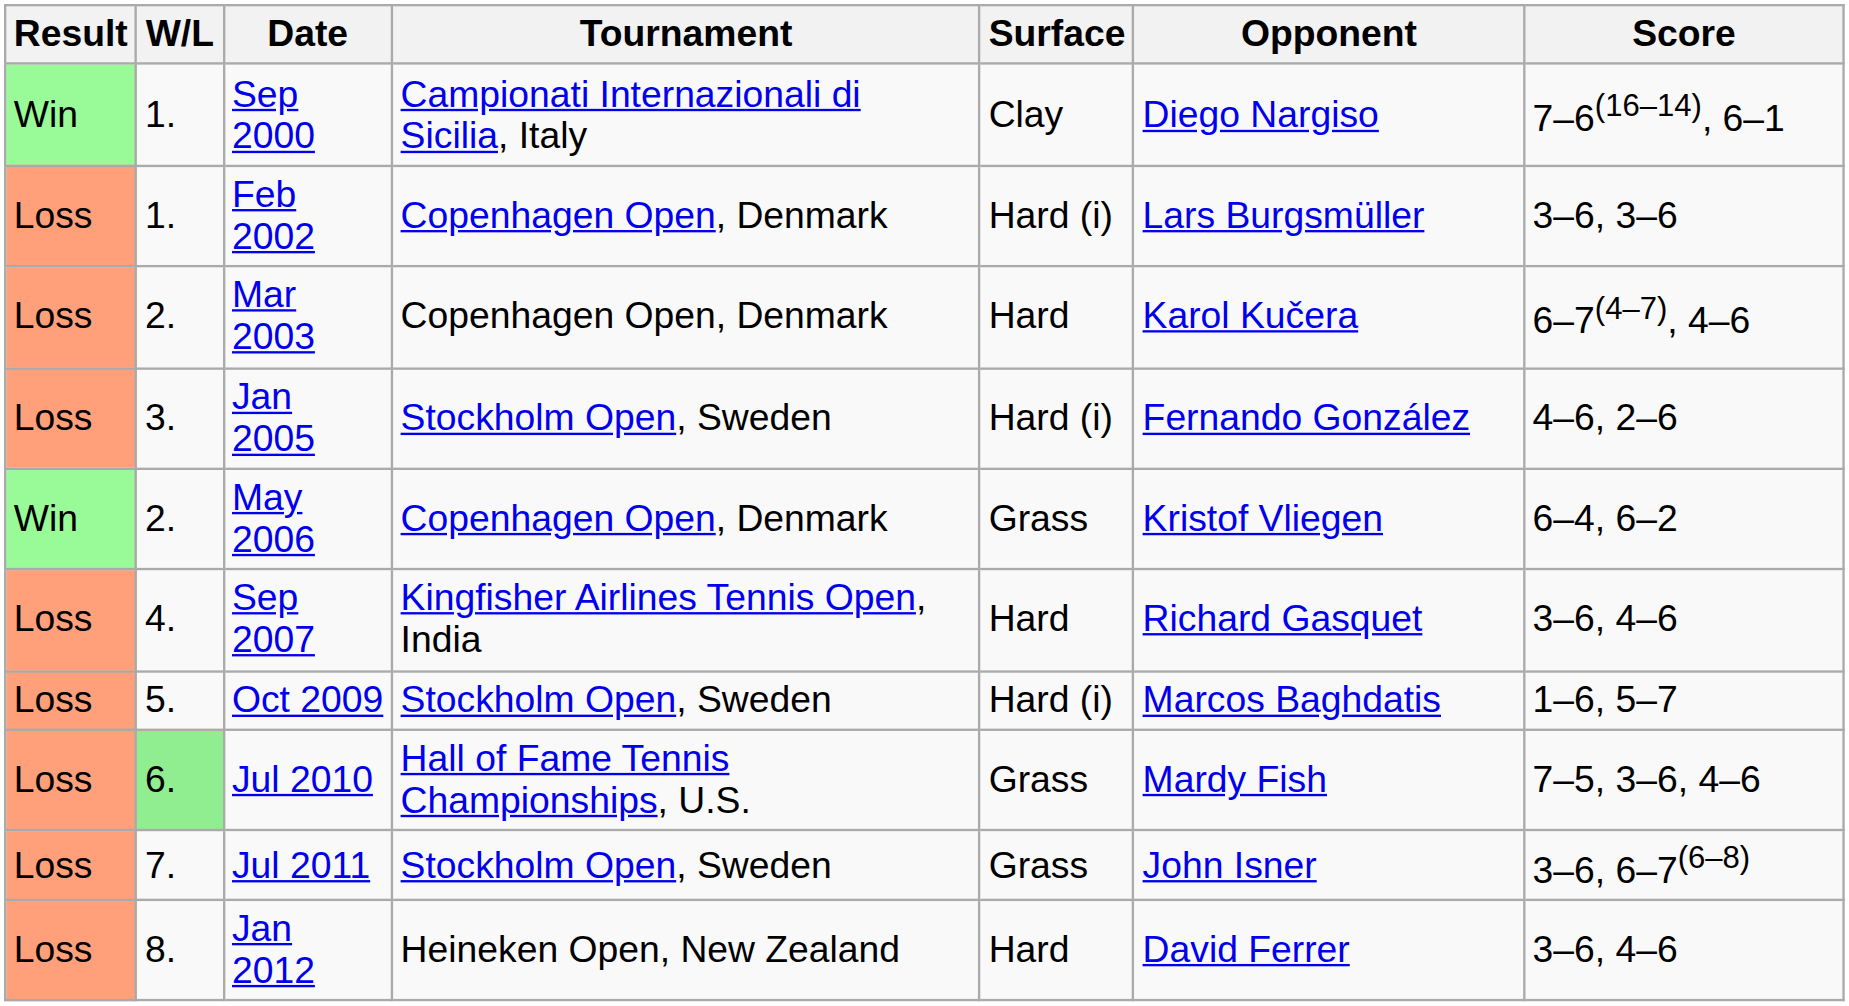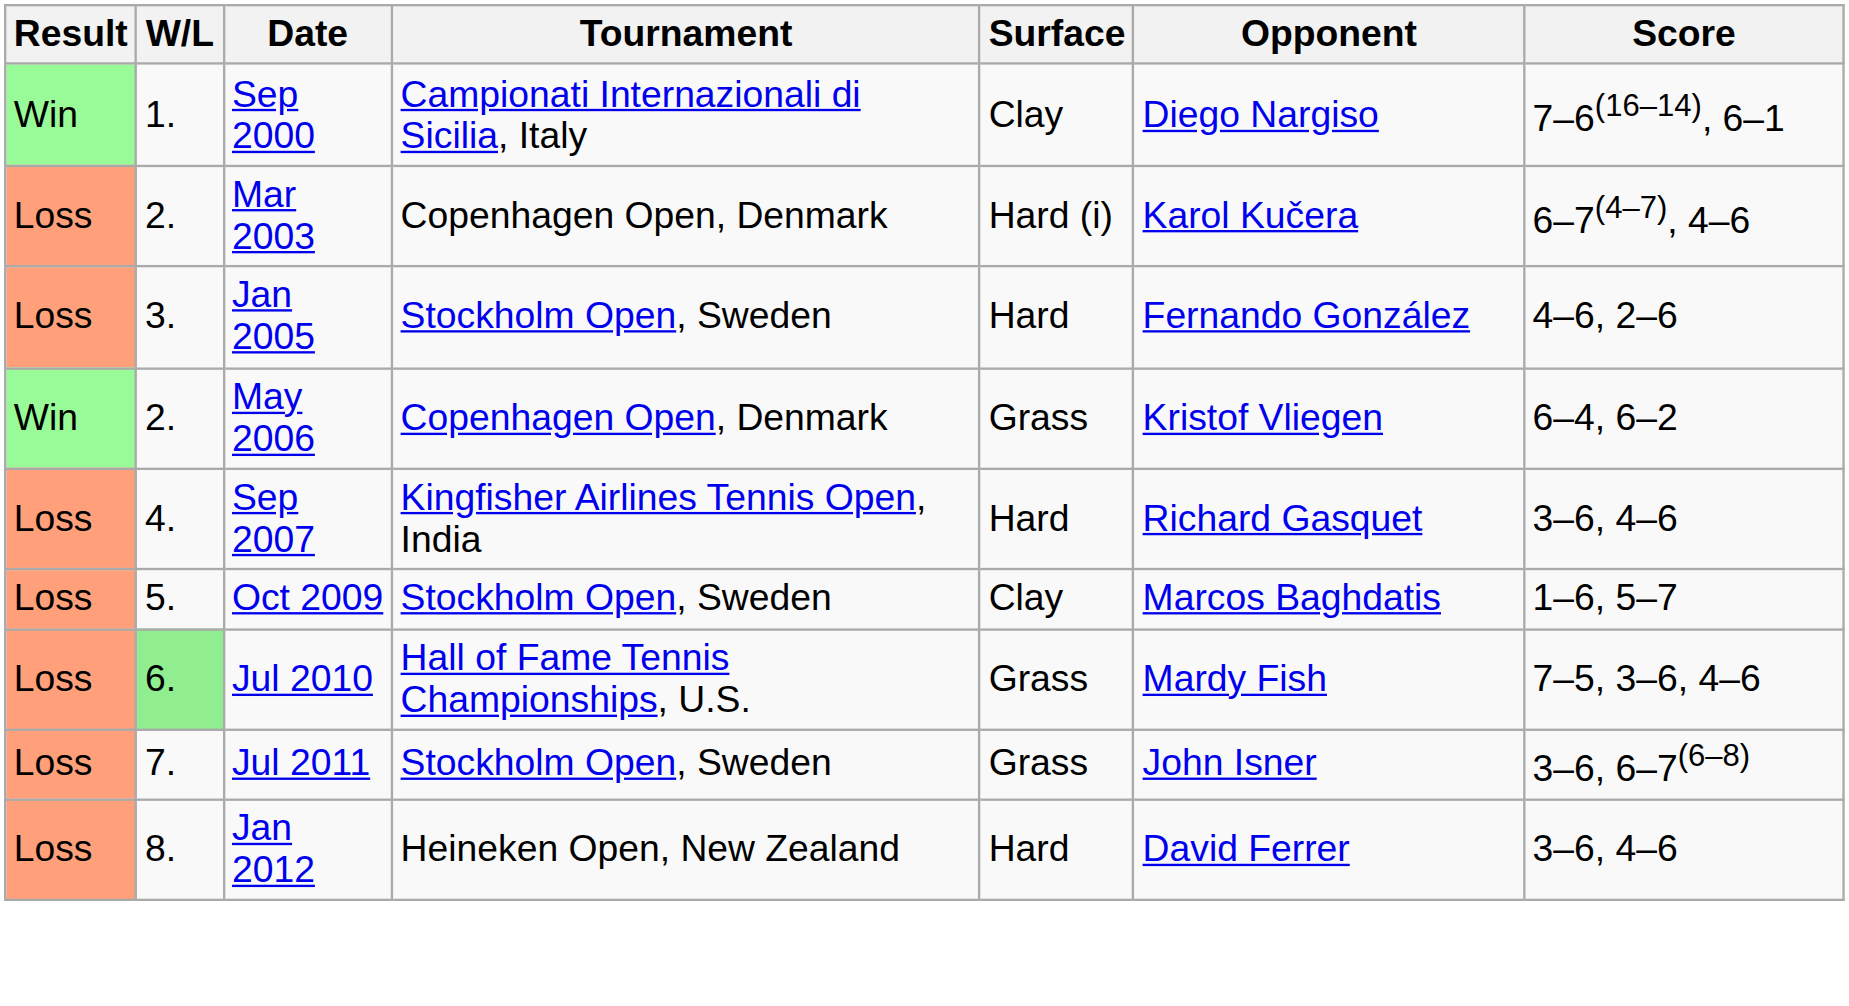- row: Loss | 1. | Feb 2002 | Copenhagen Open, Denmark | Hard (i) | Lars Burgsmüller | 3–6, 3–6
Mar 2003 | Surface: Hard -> Hard (i)
Jan 2005 | Surface: Hard (i) -> Hard
Oct 2009 | Surface: Hard (i) -> Clay
